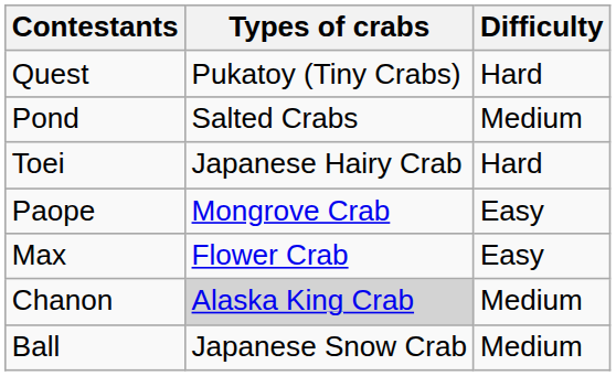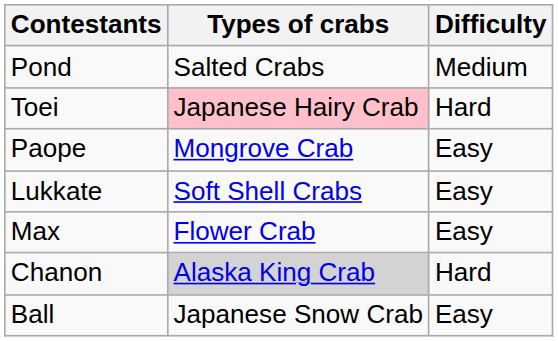- row: Quest | Pukatoy (Tiny Crabs) | Hard
Toei | Types of crabs: no background -> pink background
+ row: Lukkate | Soft Shell Crabs | Easy
Chanon | Difficulty: Medium -> Hard
Ball | Difficulty: Medium -> Easy
